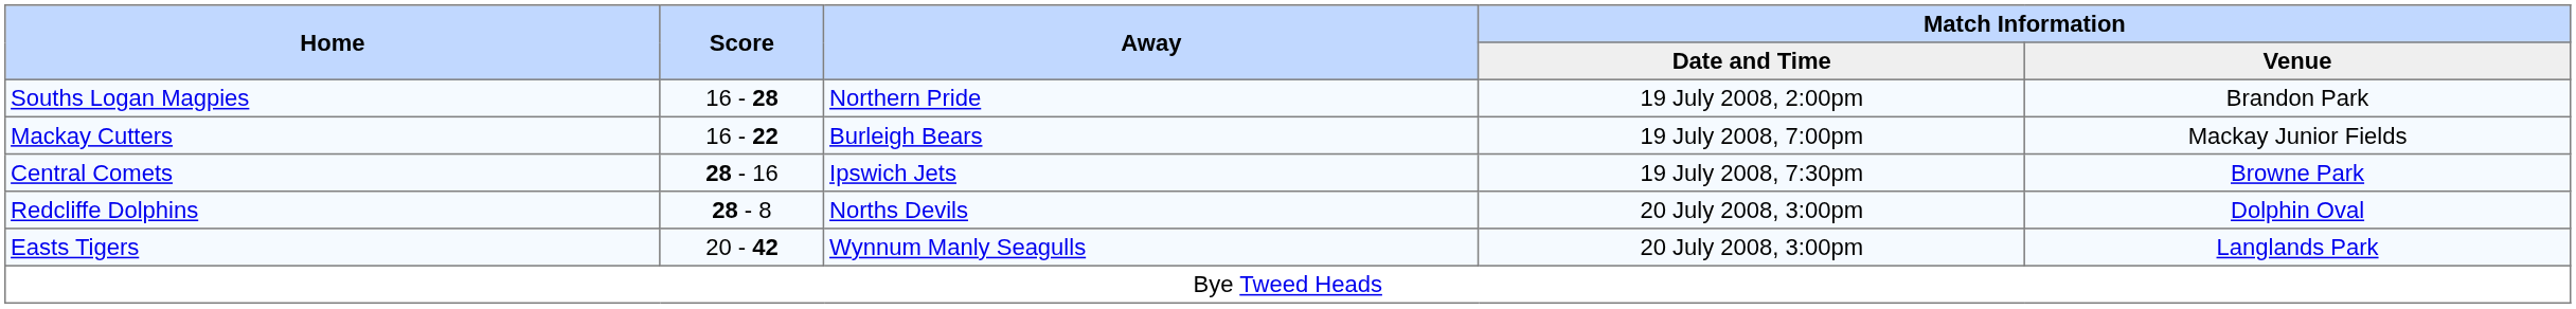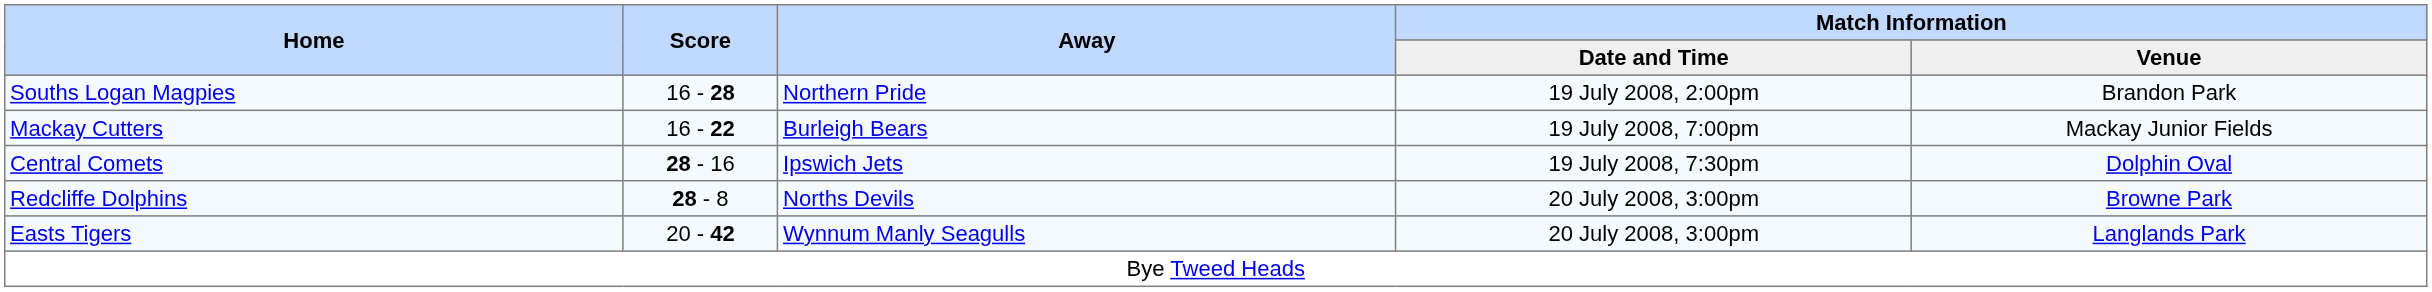Central Comets | Match Information / Venue: Browne Park -> Dolphin Oval
Redcliffe Dolphins | Match Information / Venue: Dolphin Oval -> Browne Park
